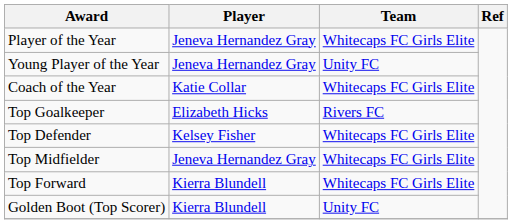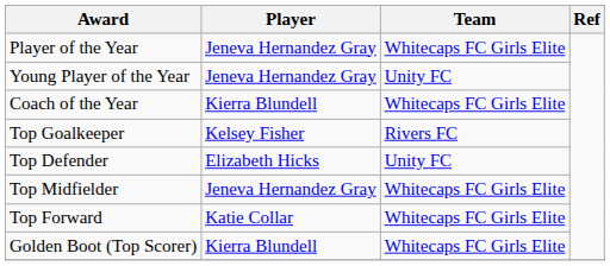Coach of the Year | Player: Katie Collar -> Kierra Blundell
Top Goalkeeper | Player: Elizabeth Hicks -> Kelsey Fisher
Top Defender | Player: Kelsey Fisher -> Elizabeth Hicks
Top Defender | Team: Whitecaps FC Girls Elite -> Unity FC
Top Forward | Player: Kierra Blundell -> Katie Collar
Golden Boot (Top Scorer) | Team: Unity FC -> Whitecaps FC Girls Elite
